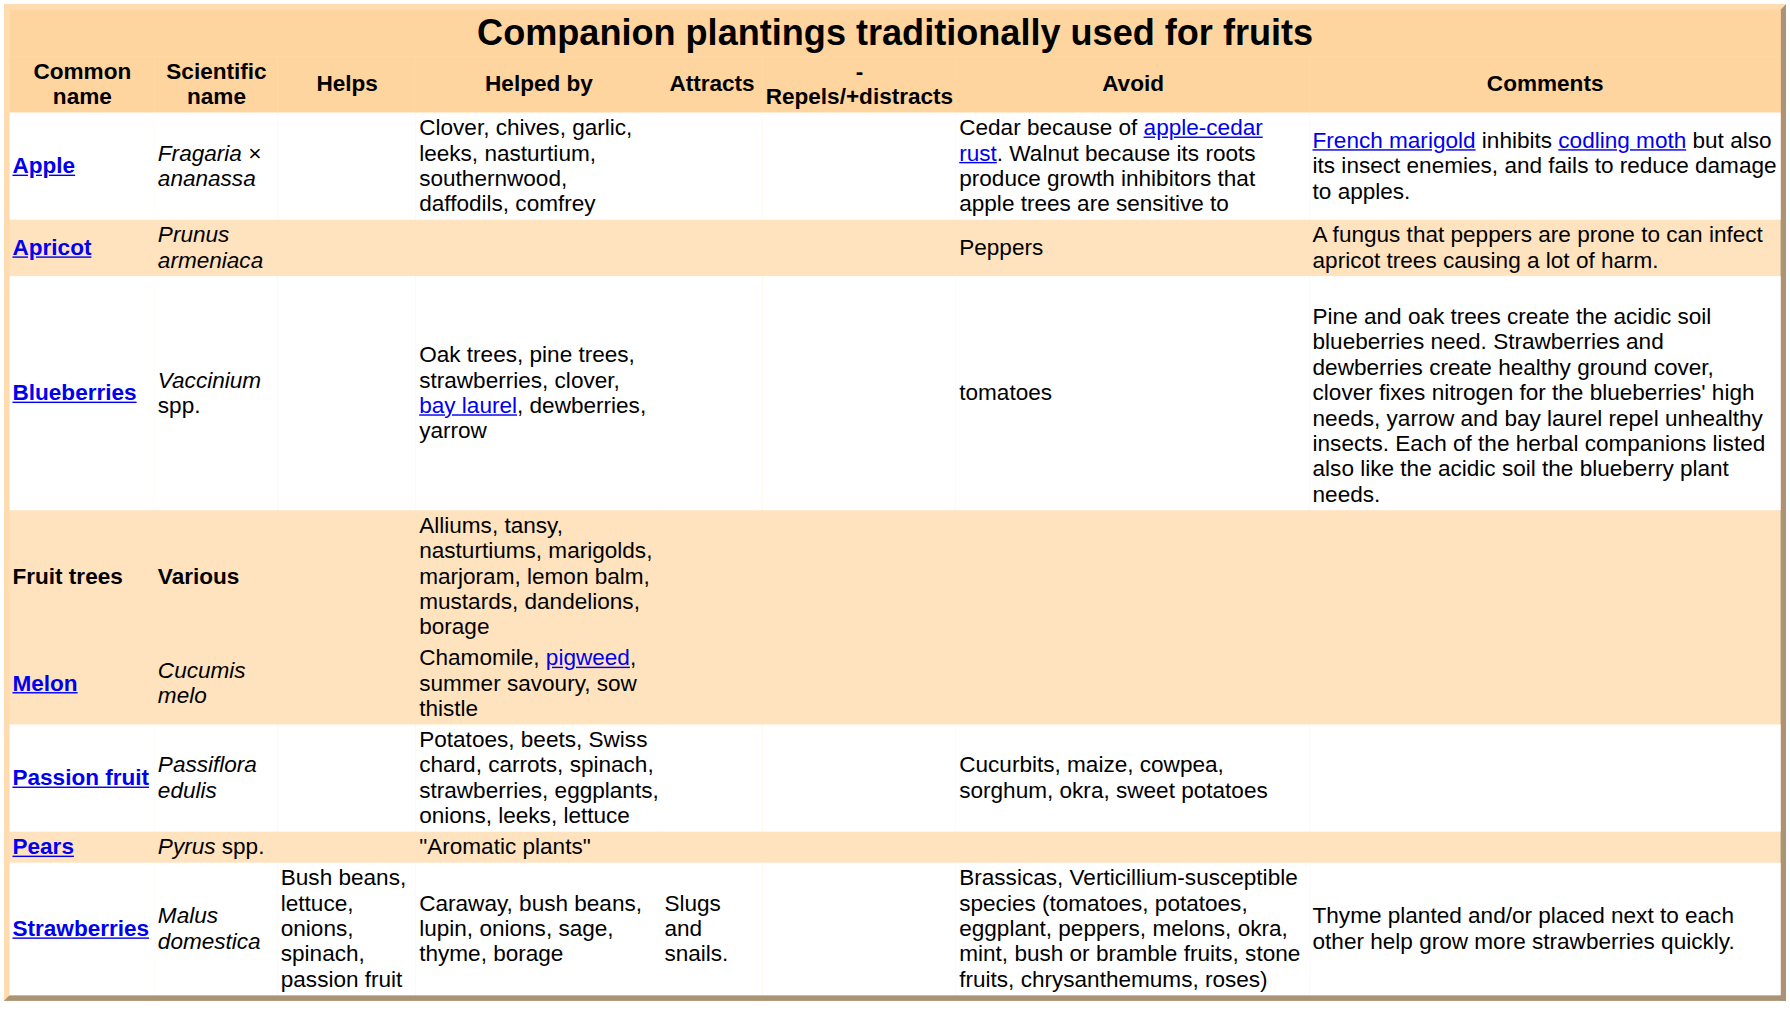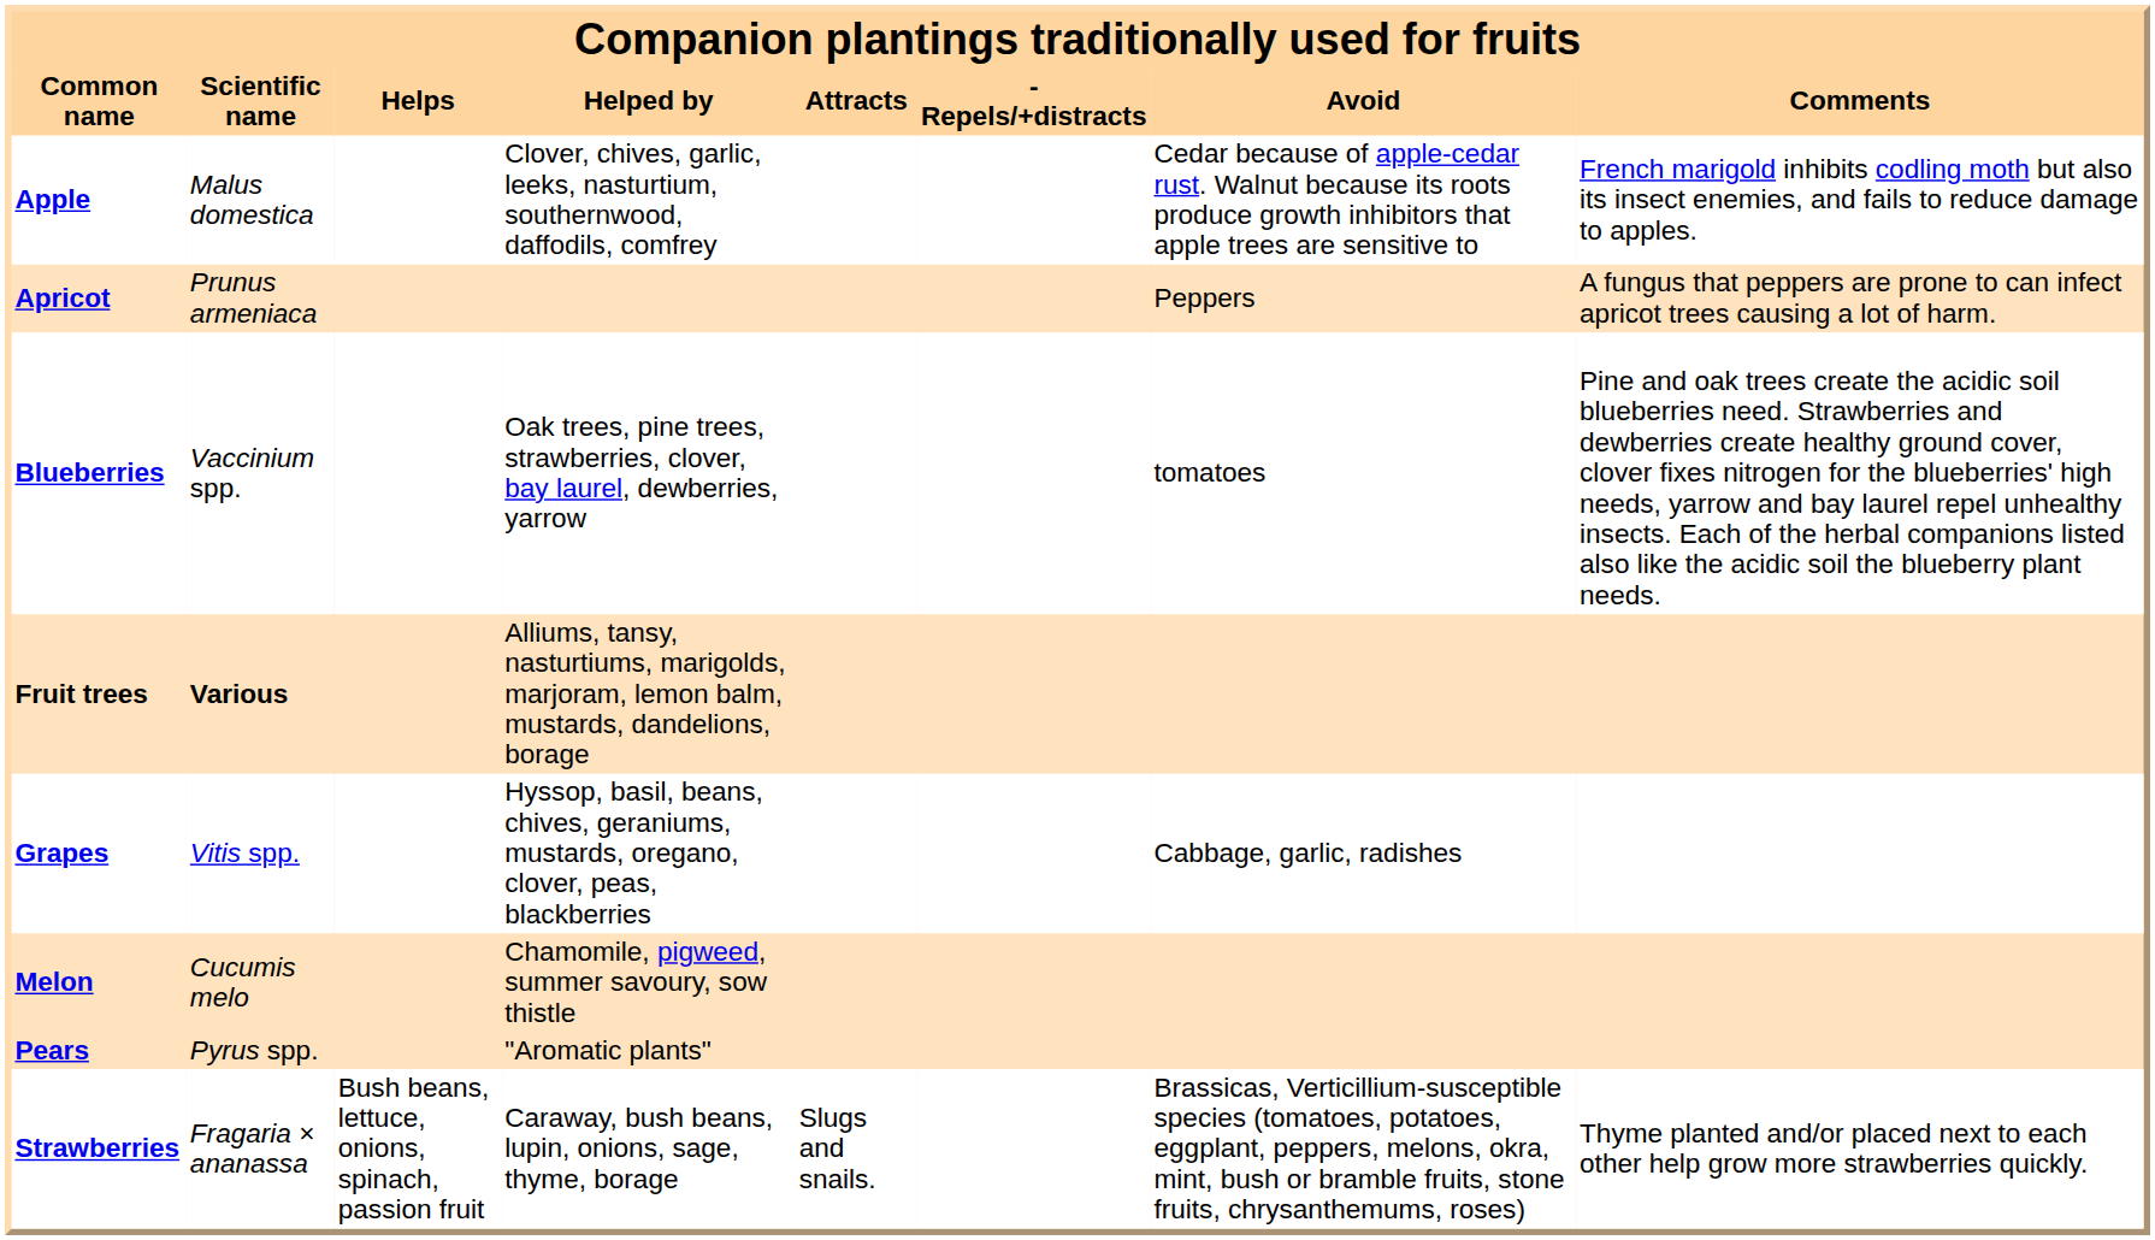Apple | Scientific name: Fragaria × ananassa -> Malus domestica
+ row: Grapes | Vitis spp. | Hyssop, basil, beans, chives, geraniums, mustards, oregano, clover, peas, blackberries | Cabbage, garlic, radishes
- row: Passion fruit | Passiflora edulis | Potatoes, beets, Swiss chard, carrots, spinach, strawberries, eggplants, onions, leeks, lettuce | Cucurbits, maize, cowpea, sorghum, okra, sweet potatoes
Strawberries | Scientific name: Malus domestica -> Fragaria × ananassa
